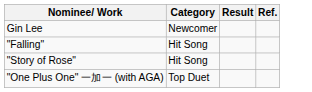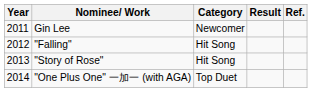+ column: Year | 2011 | 2012 | 2013 | 2014
